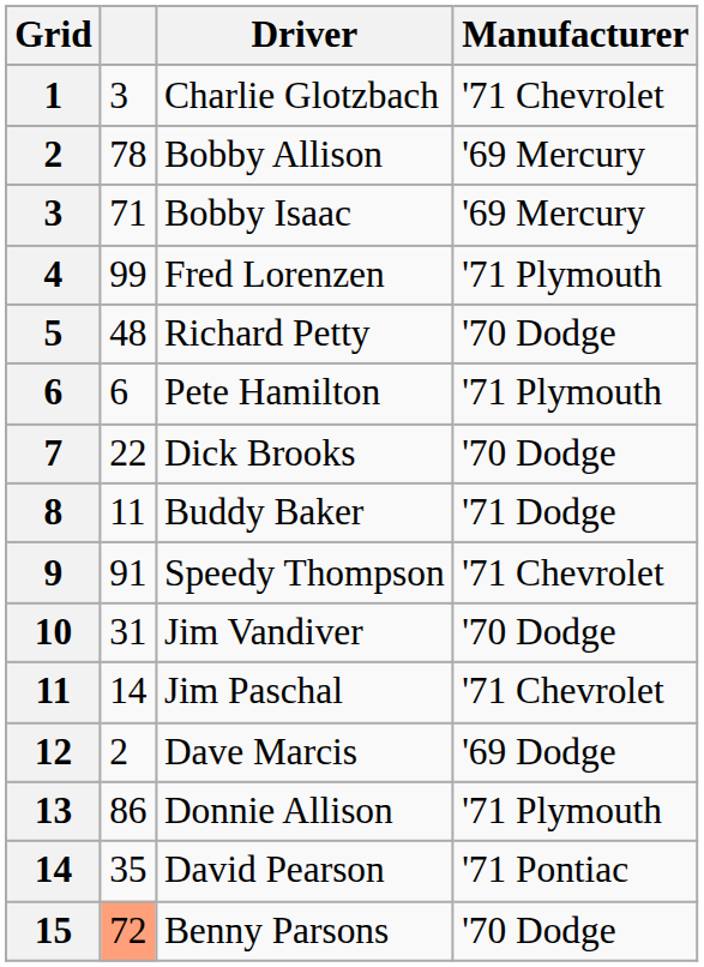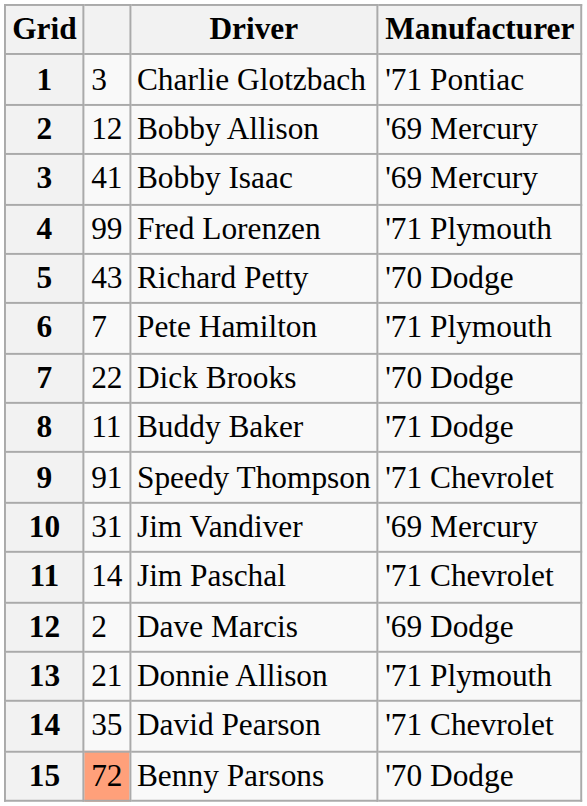Charlie Glotzbach | Manufacturer: '71 Chevrolet -> '71 Pontiac
Bobby Allison | column 2: 78 -> 12
Bobby Isaac | column 2: 71 -> 41
Richard Petty | column 2: 48 -> 43
Pete Hamilton | column 2: 6 -> 7
Jim Vandiver | Manufacturer: '70 Dodge -> '69 Mercury
Donnie Allison | column 2: 86 -> 21
David Pearson | Manufacturer: '71 Pontiac -> '71 Chevrolet
